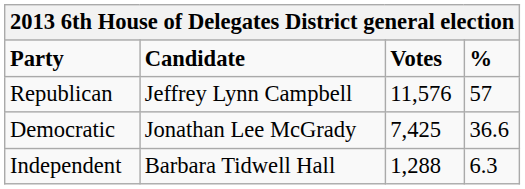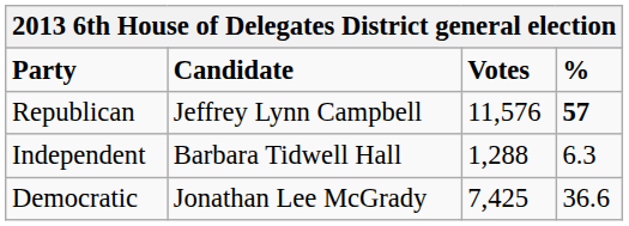Republican | %: normal -> bold
rows swapped: Democratic <-> Independent
